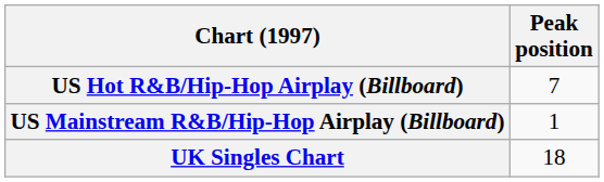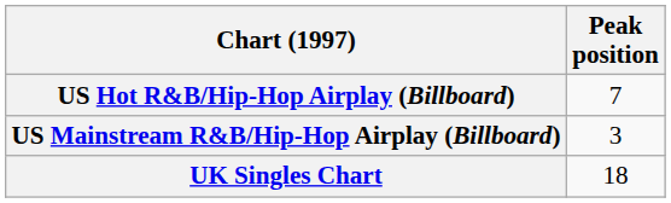US Mainstream R&B/Hip-Hop Airplay (Billboard) | Peak position: 1 -> 3
